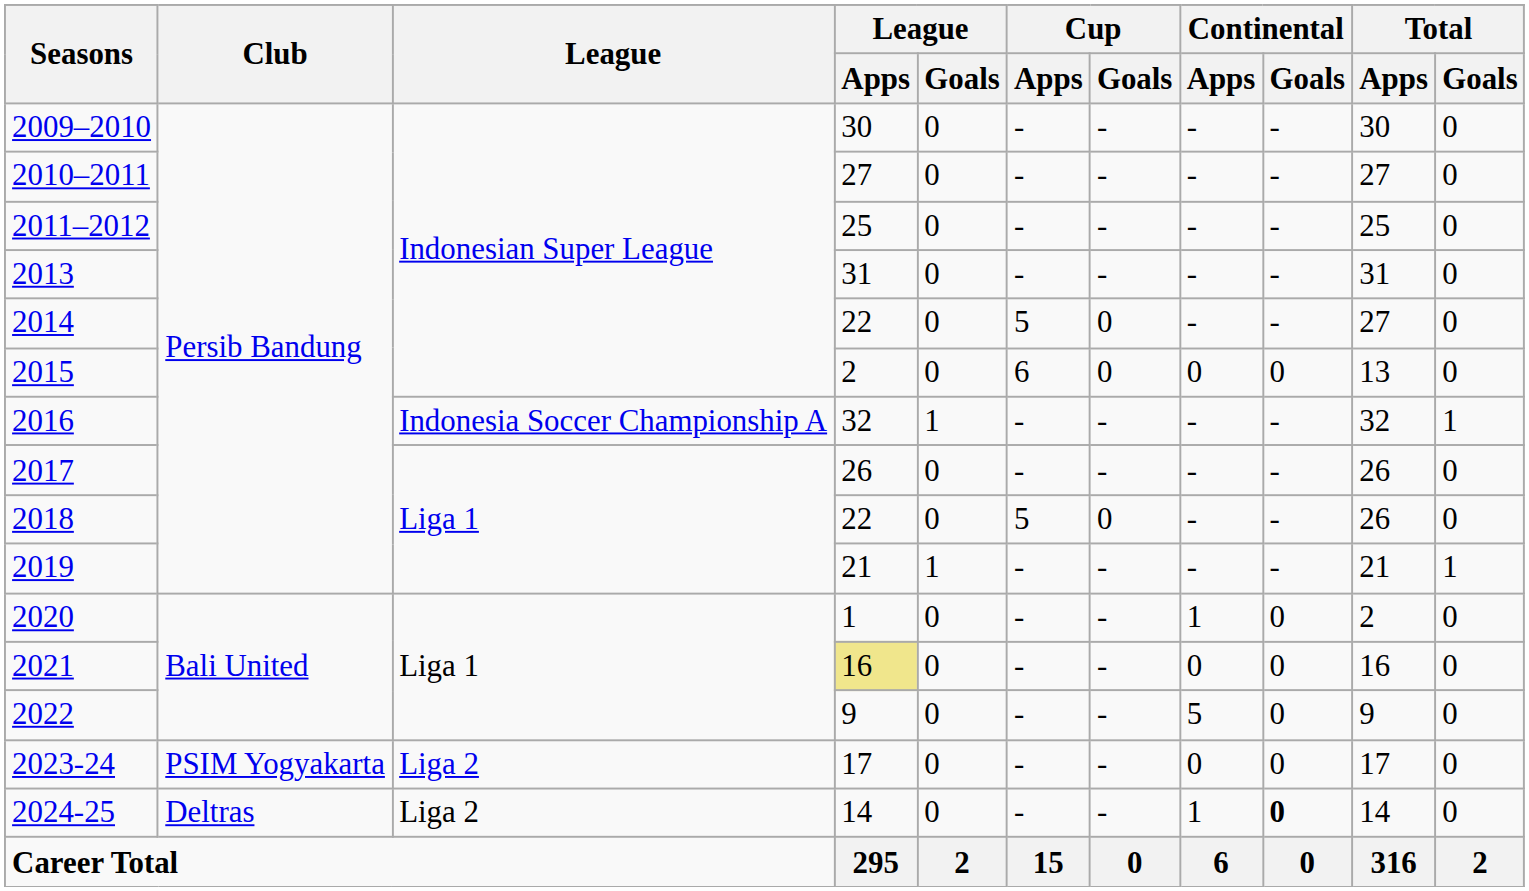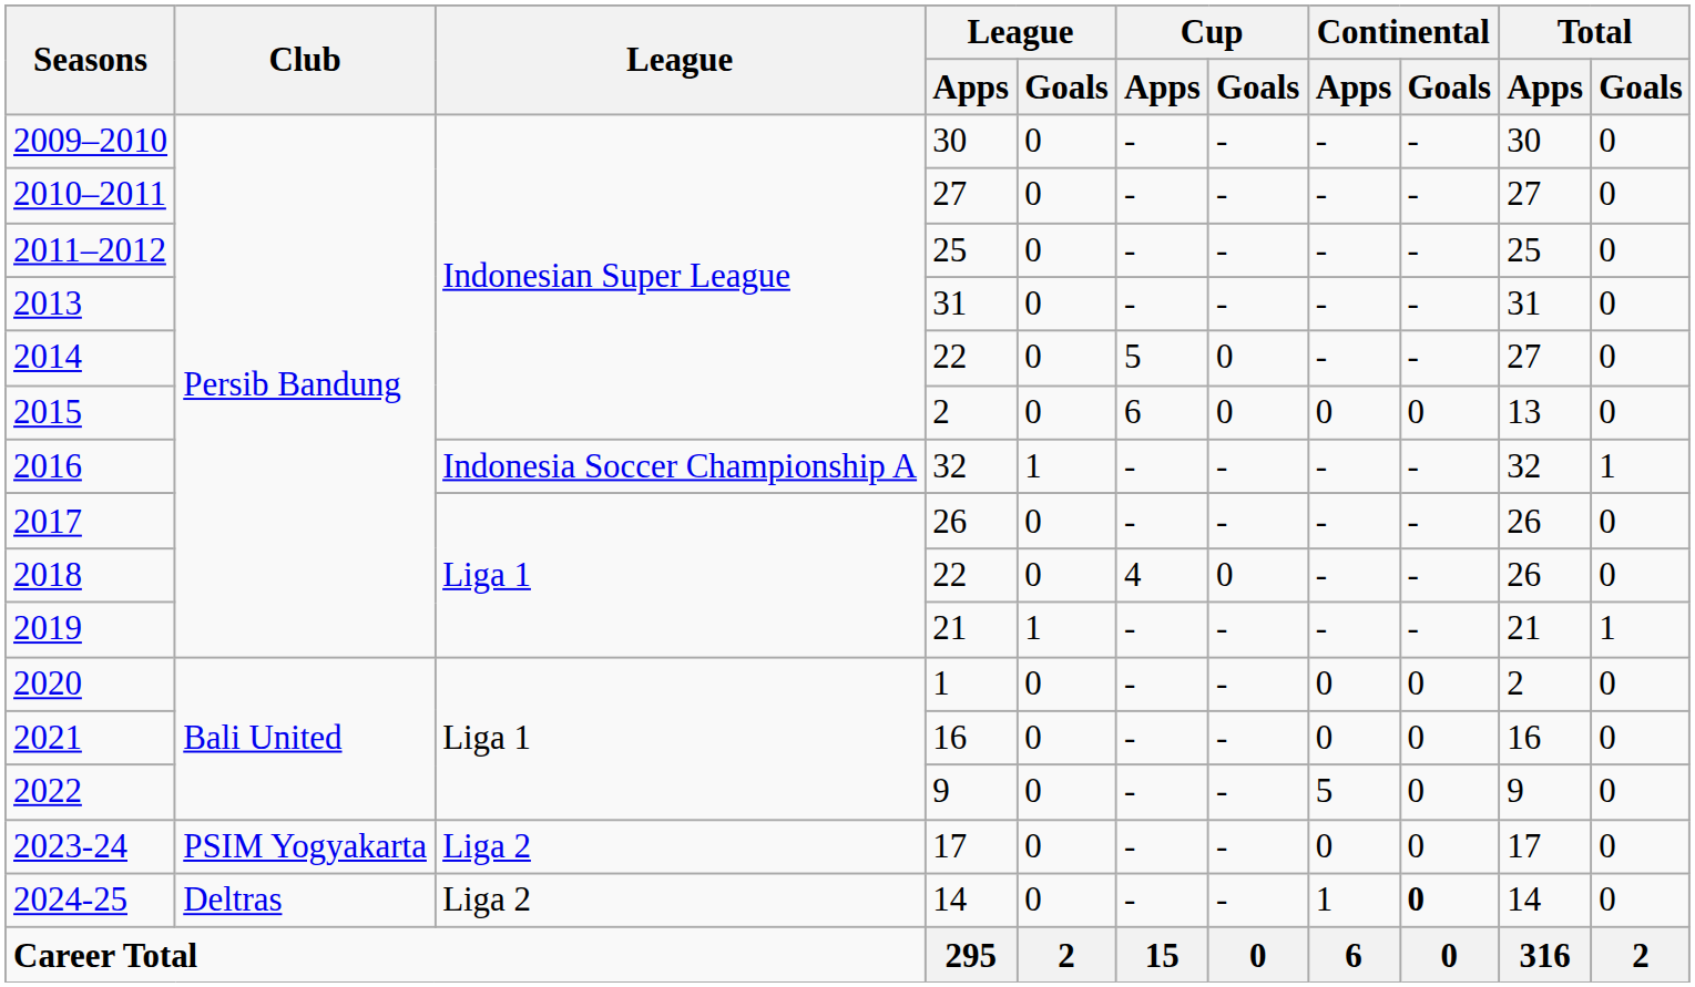2018 | Cup / Apps: 5 -> 4
2020 | Continental / Apps: 1 -> 0
2021 | League / Apps: khaki background -> no background
